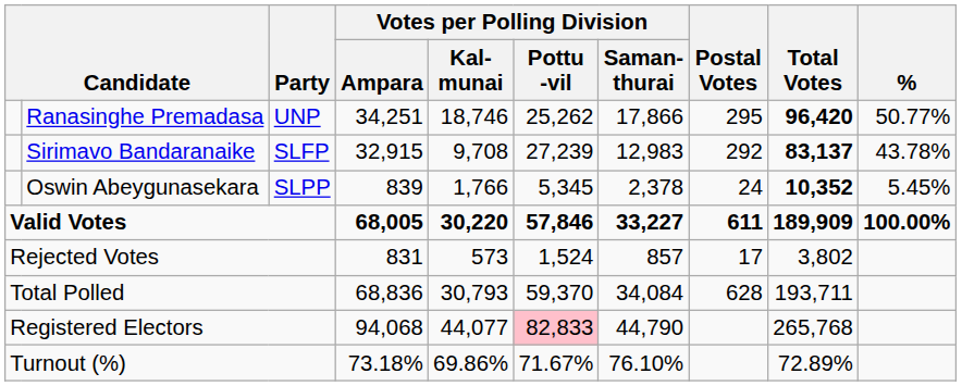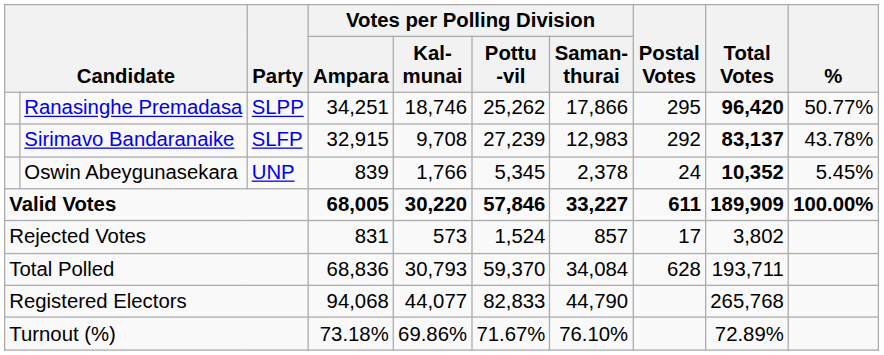Ranasinghe Premadasa | Party: UNP -> SLPP
Oswin Abeygunasekara | Party: SLPP -> UNP
Registered Electors | Votes per Polling Division / Pottu -vil: pink background -> no background
